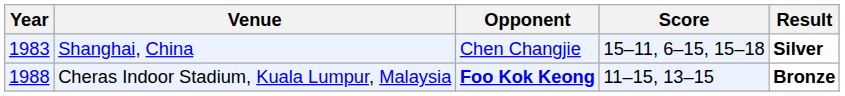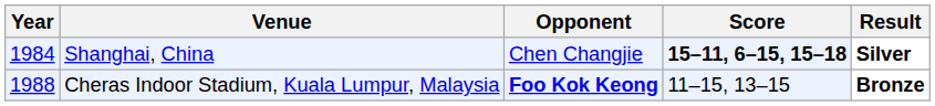Shanghai, China | Year: 1983 -> 1984
Shanghai, China | Score: normal -> bold
